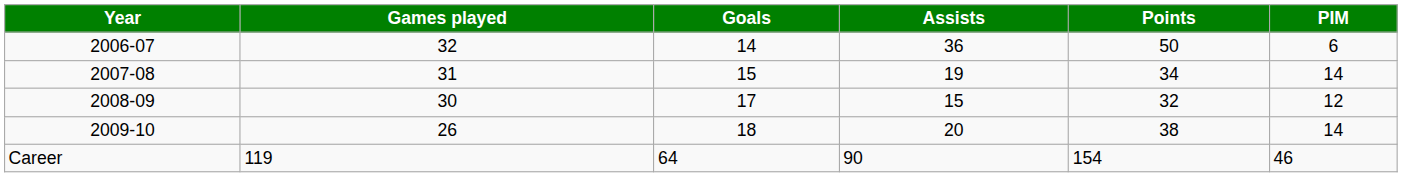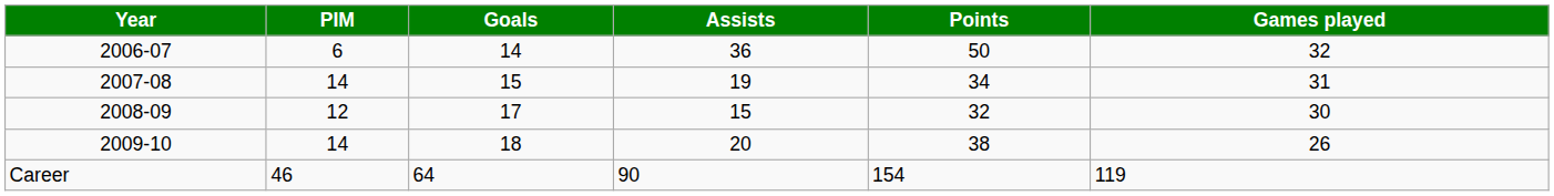columns swapped: Games played <-> PIM
